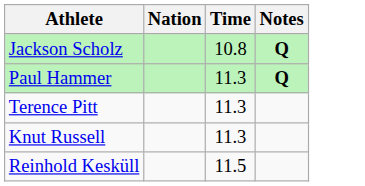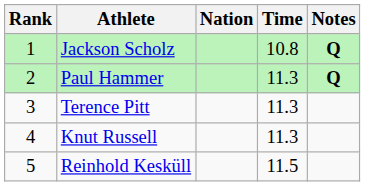+ column: Rank | 1 | 2 | 3 | 4 | 5
